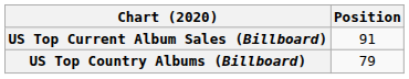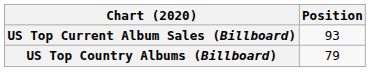US Top Current Album Sales (Billboard) | Position: 91 -> 93
